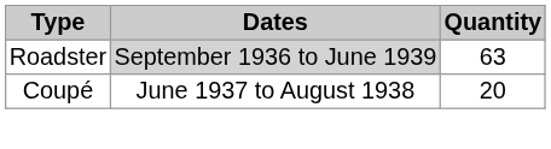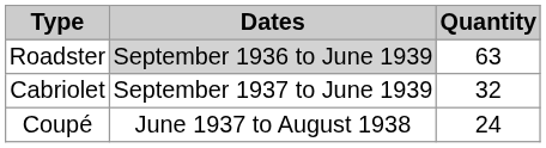+ row: Cabriolet | September 1937 to June 1939 | 32
Coupé | Quantity: 20 -> 24
